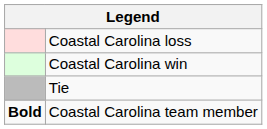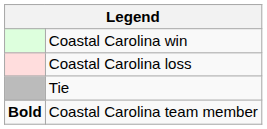rows swapped: Coastal Carolina win <-> Coastal Carolina loss
